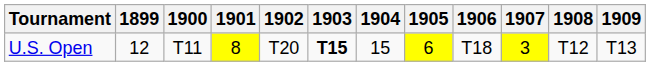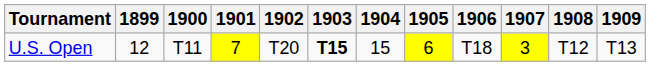U.S. Open | 1901: 8 -> 7
